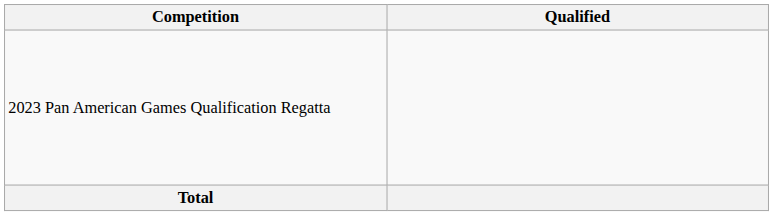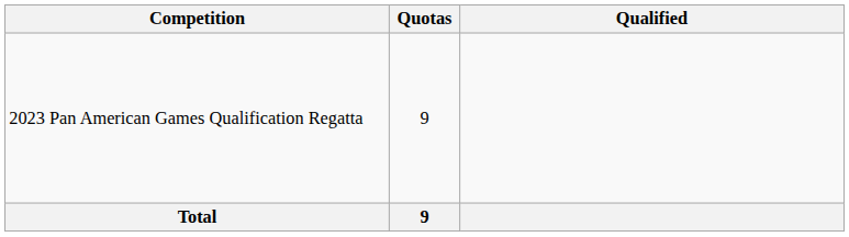+ column: Quotas | 9 | 9
